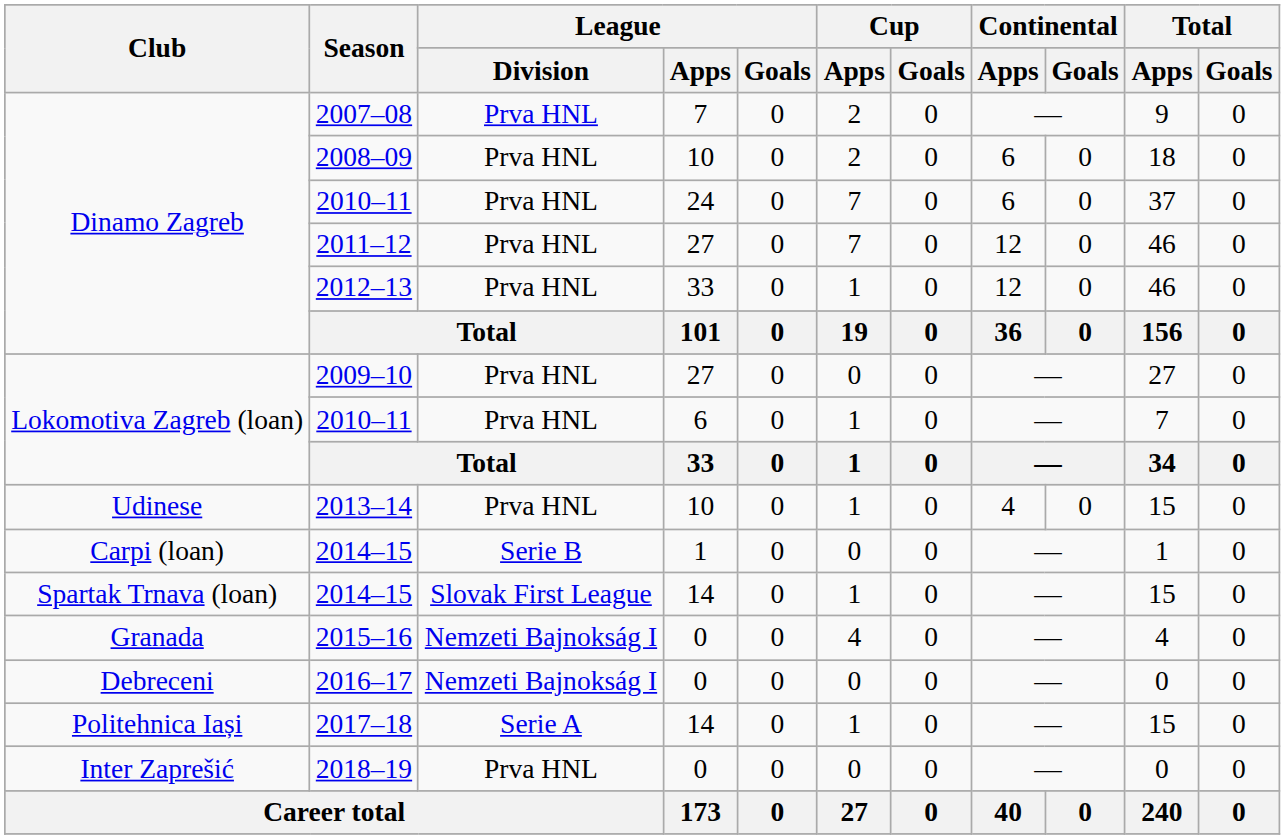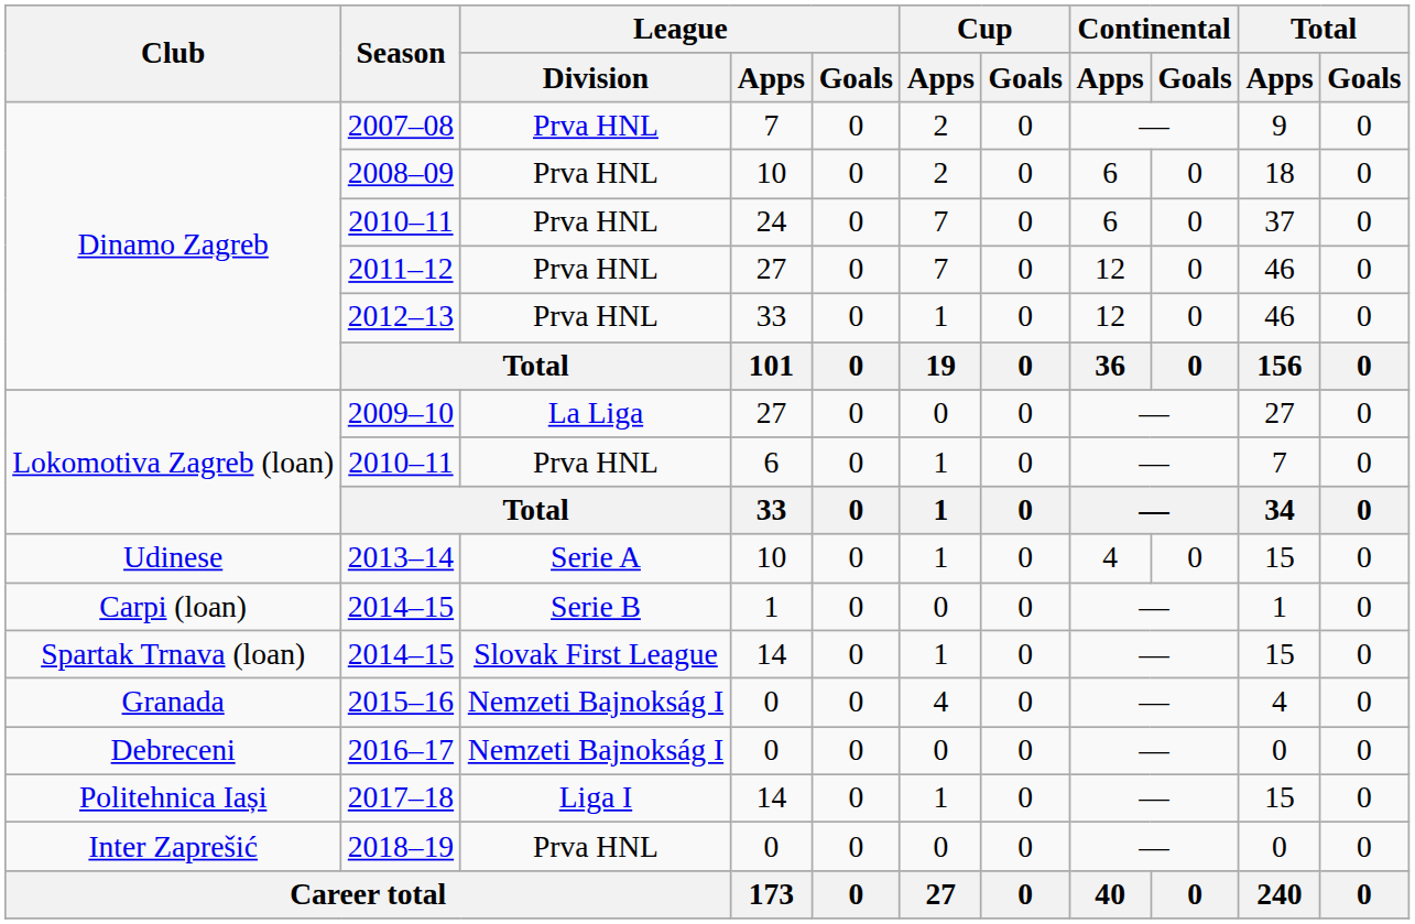2009–10 | League / Division: Prva HNL -> La Liga
2013–14 | League / Division: Prva HNL -> Serie A
2017–18 | League / Division: Serie A -> Liga I
